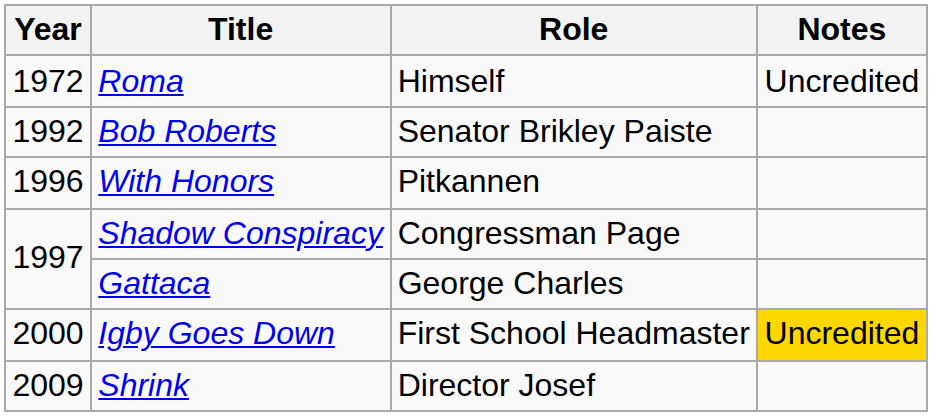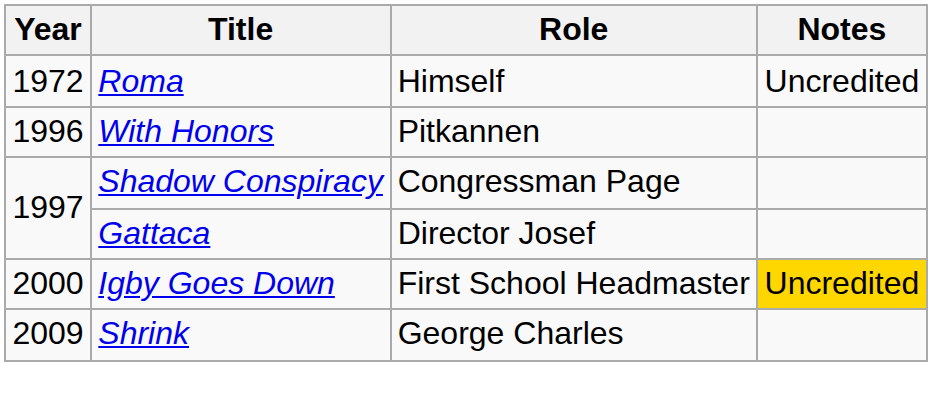- row: 1992 | Bob Roberts | Senator Brikley Paiste
Gattaca | Role: George Charles -> Director Josef
Shrink | Role: Director Josef -> George Charles
